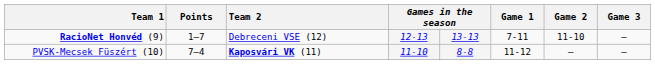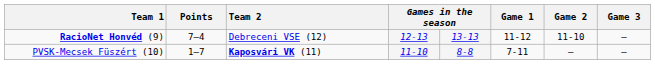RacioNet Honvéd (9) | Points: 1–7 -> 7–4
RacioNet Honvéd (9) | Game 1: 7-11 -> 11-12
PVSK-Mecsek Füszért (10) | Points: 7–4 -> 1–7
PVSK-Mecsek Füszért (10) | Game 1: 11-12 -> 7-11
